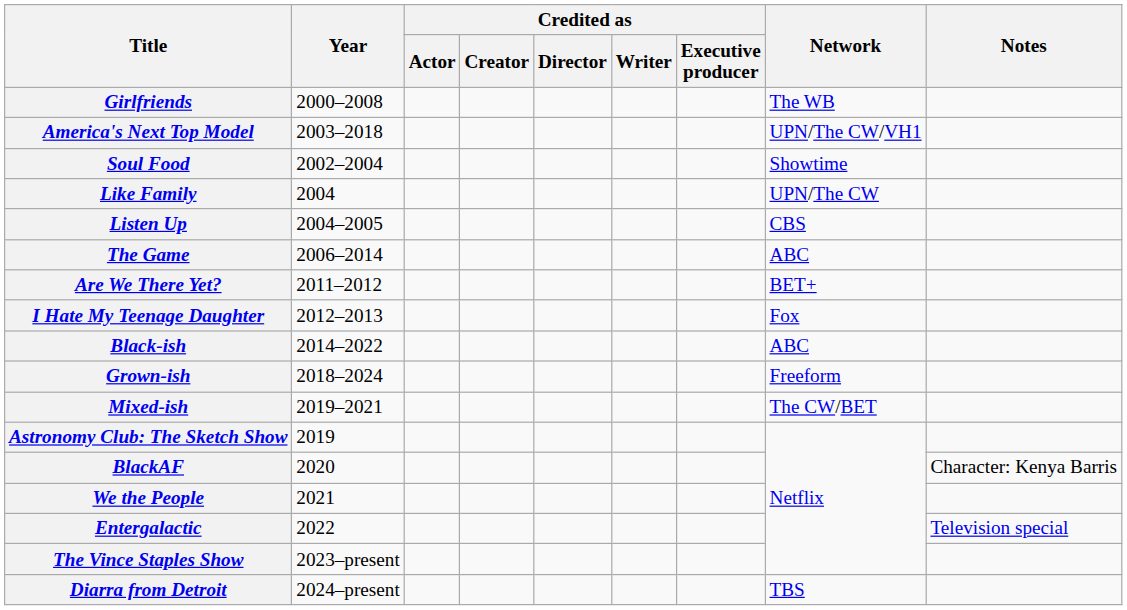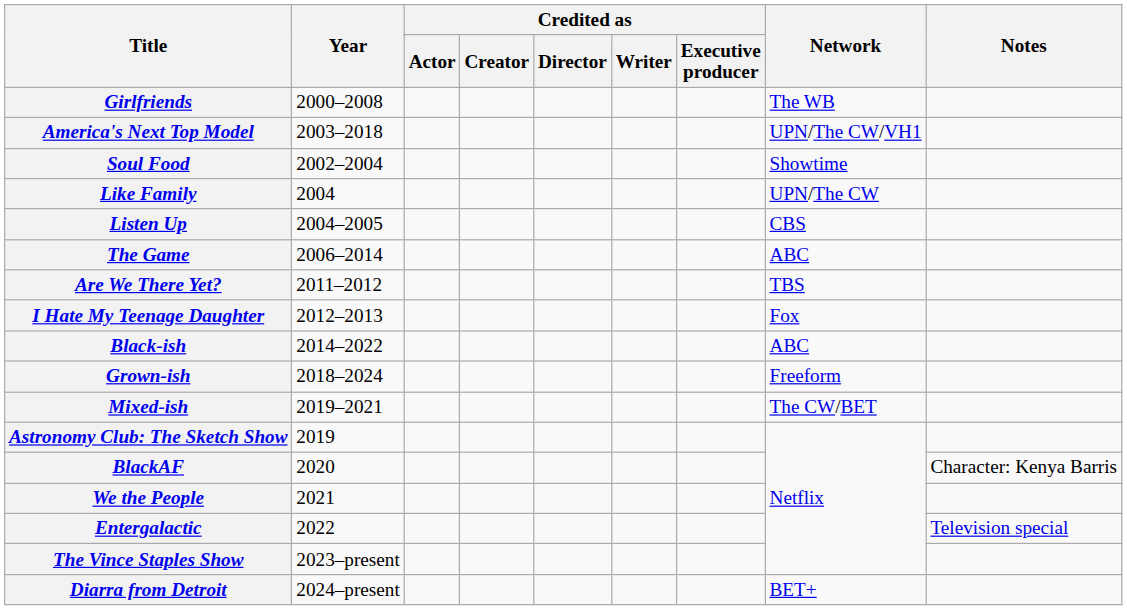Are We There Yet? | Network: BET+ -> TBS
Diarra from Detroit | Network: TBS -> BET+
